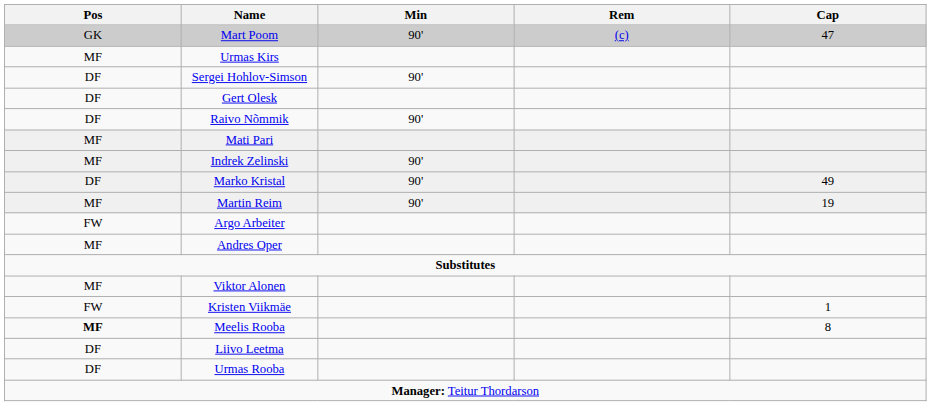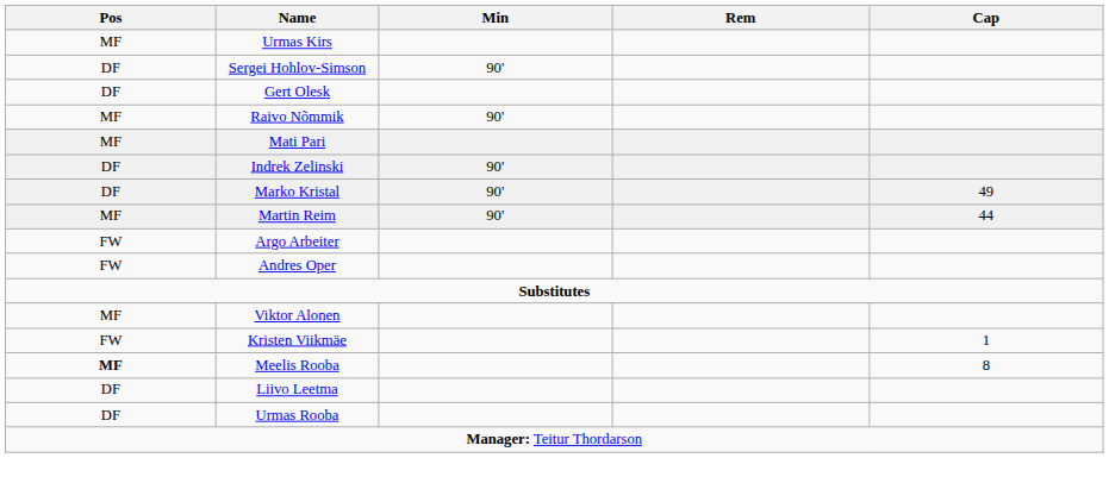- row: GK | Mart Poom | 90' | (c) | 47
Raivo Nõmmik | Pos: DF -> MF
Indrek Zelinski | Pos: MF -> DF
Martin Reim | Cap: 19 -> 44
Andres Oper | Pos: MF -> FW
